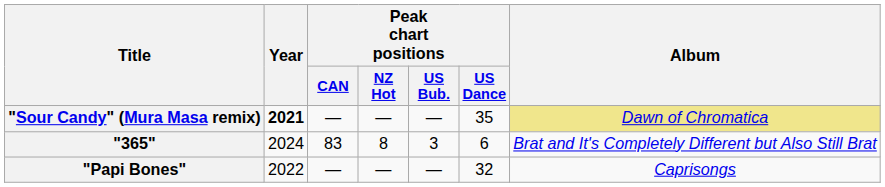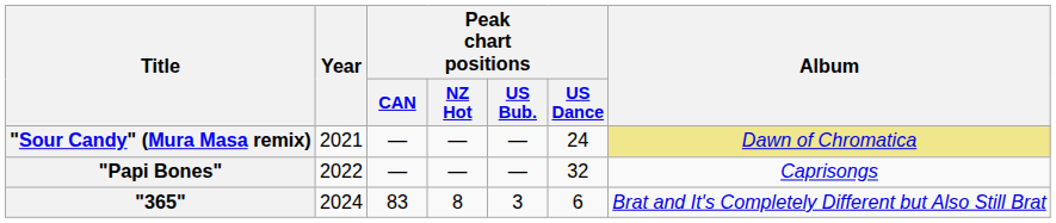"Sour Candy" (Mura Masa remix) | Year: bold -> normal
"Sour Candy" (Mura Masa remix) | Peak chart positions / US Dance: 35 -> 24
rows swapped: "Papi Bones" <-> "365"
